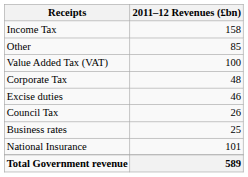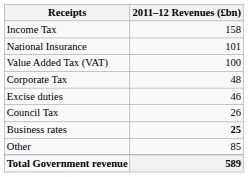rows swapped: National Insurance <-> Other
Business rates | 2011–12 Revenues (£bn): normal -> bold
